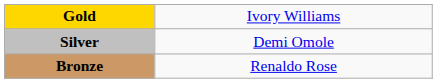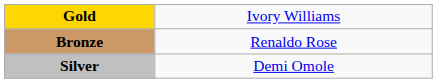rows swapped: Silver <-> Bronze
